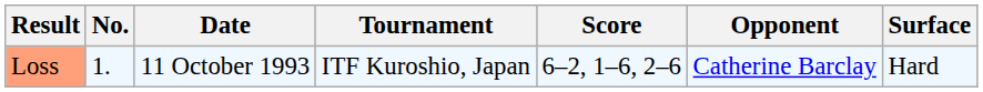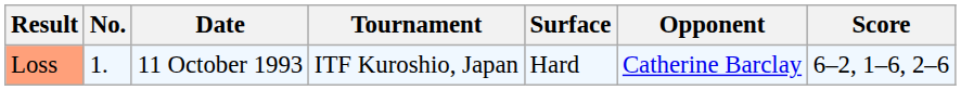columns swapped: Surface <-> Score
